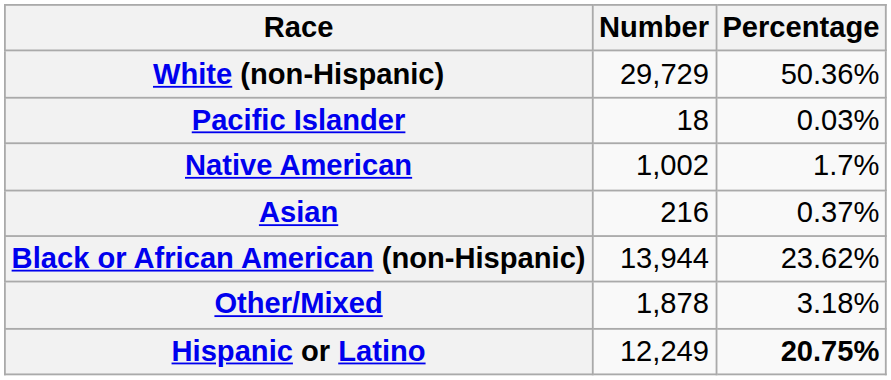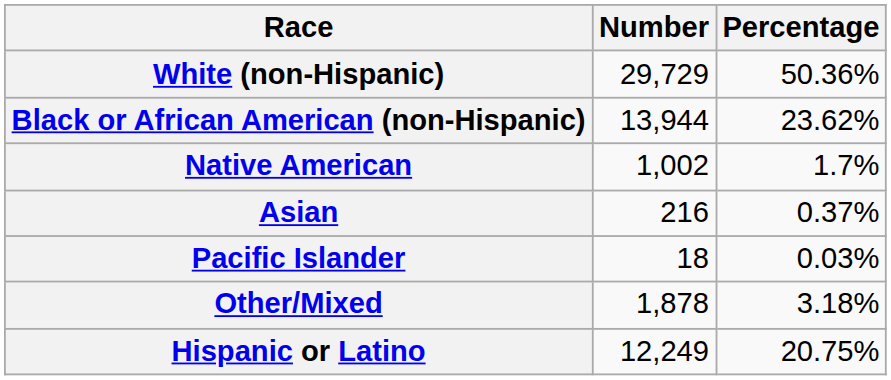rows swapped: Black or African American (non-Hispanic) <-> Pacific Islander
Hispanic or Latino | Percentage: bold -> normal
